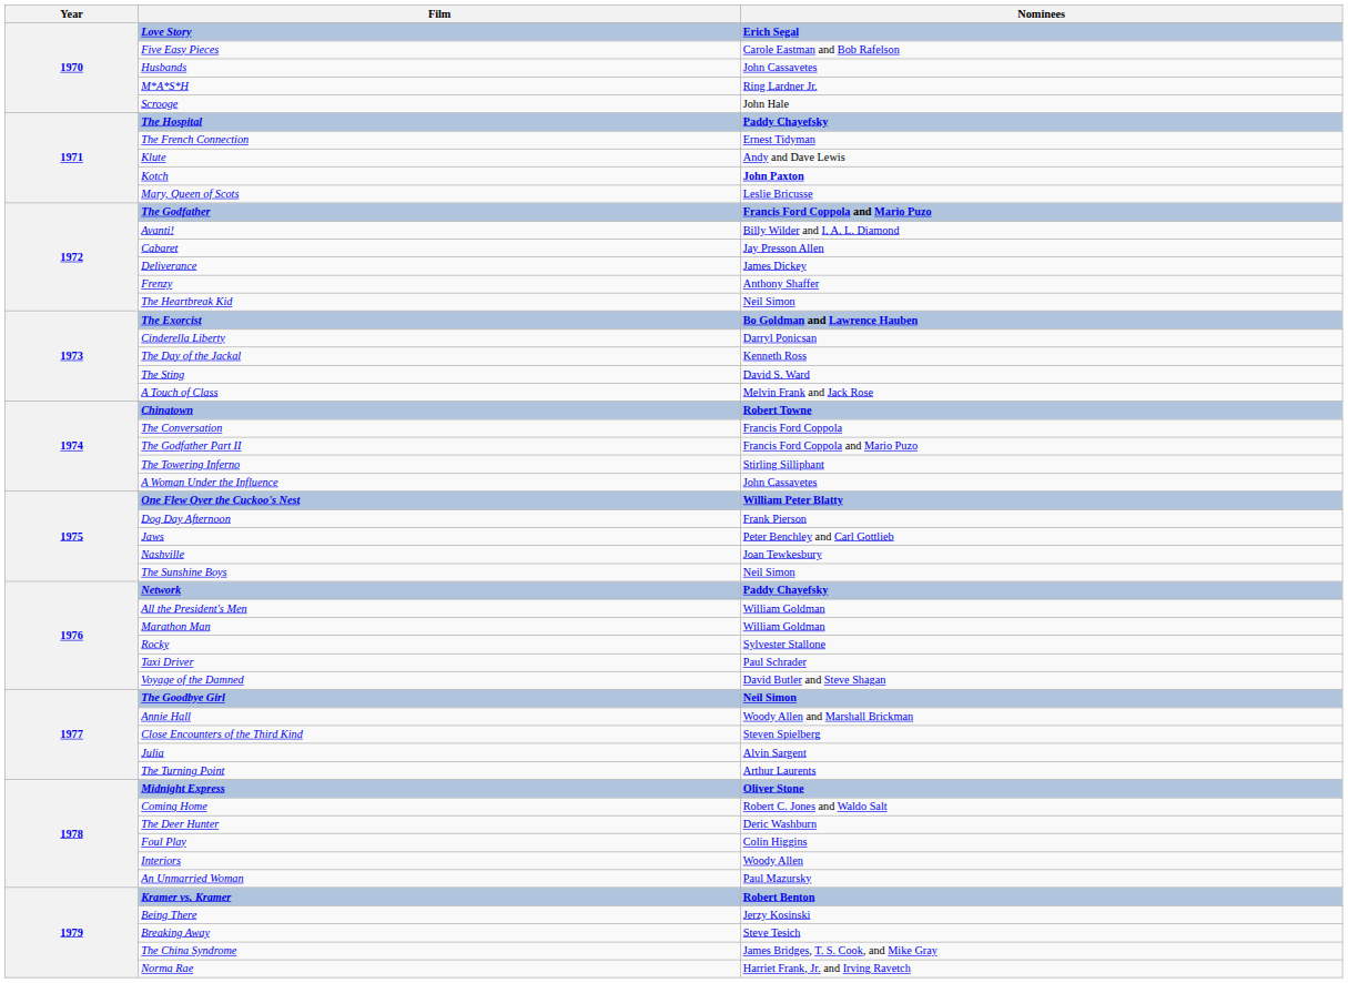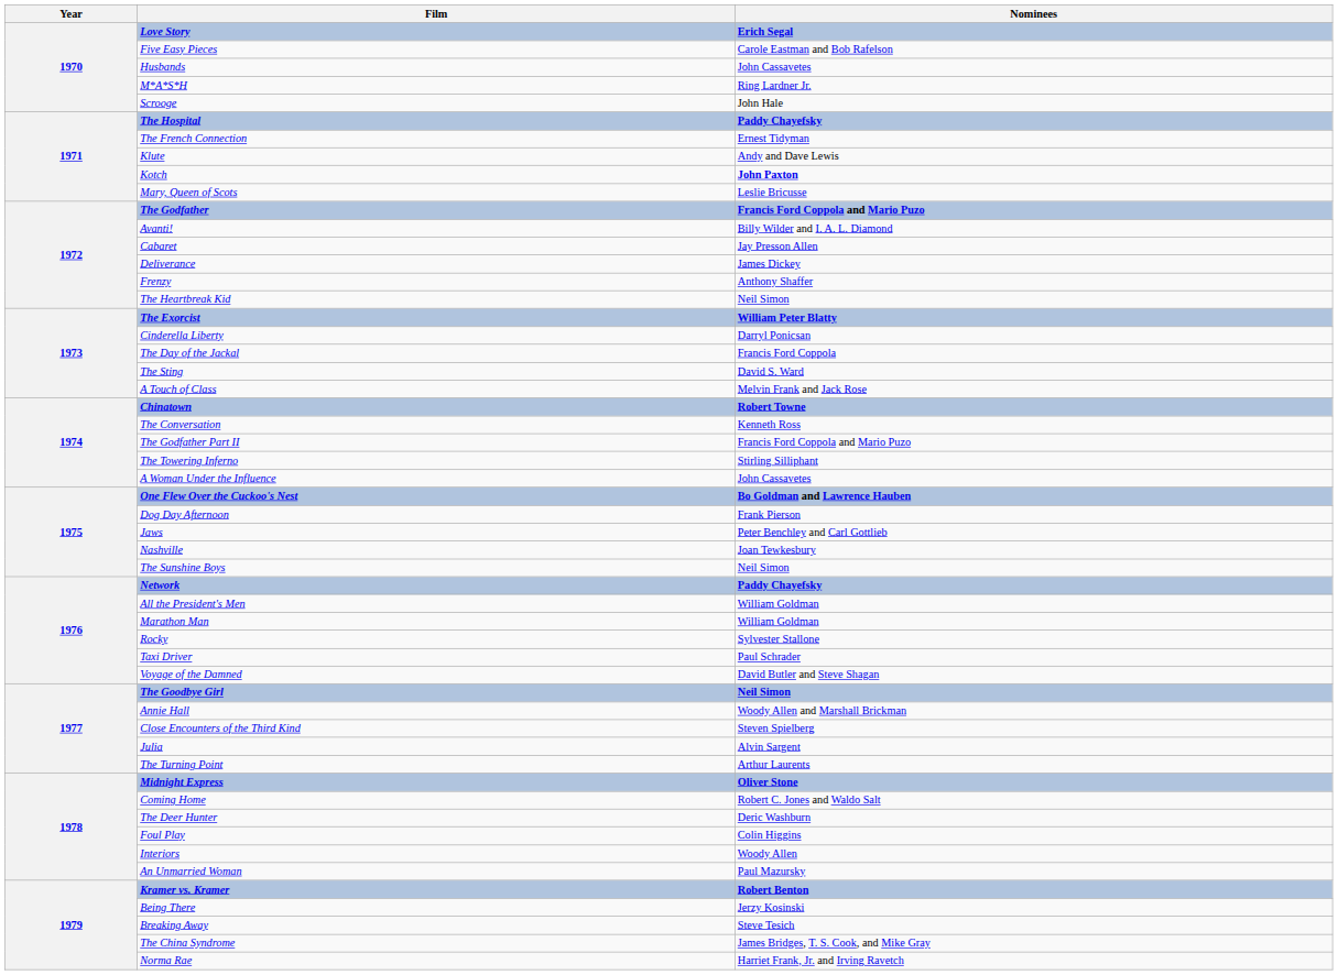The Exorcist | Nominees: Bo Goldman and Lawrence Hauben -> William Peter Blatty
The Day of the Jackal | Nominees: Kenneth Ross -> Francis Ford Coppola
The Conversation | Nominees: Francis Ford Coppola -> Kenneth Ross
One Flew Over the Cuckoo's Nest | Nominees: William Peter Blatty -> Bo Goldman and Lawrence Hauben
